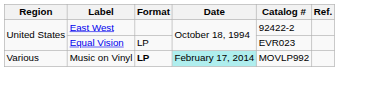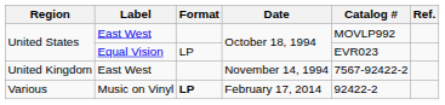United States / East West | Catalog #: 92422-2 -> MOVLP992
+ row: United Kingdom | East West | November 14, 1994 | 7567-92422-2
Various | Date: paleturquoise background -> no background
Various | Catalog #: MOVLP992 -> 92422-2
